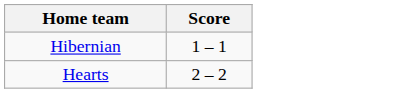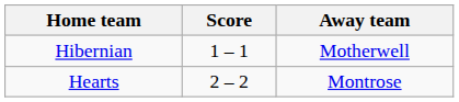+ column: Away team | Motherwell | Montrose
